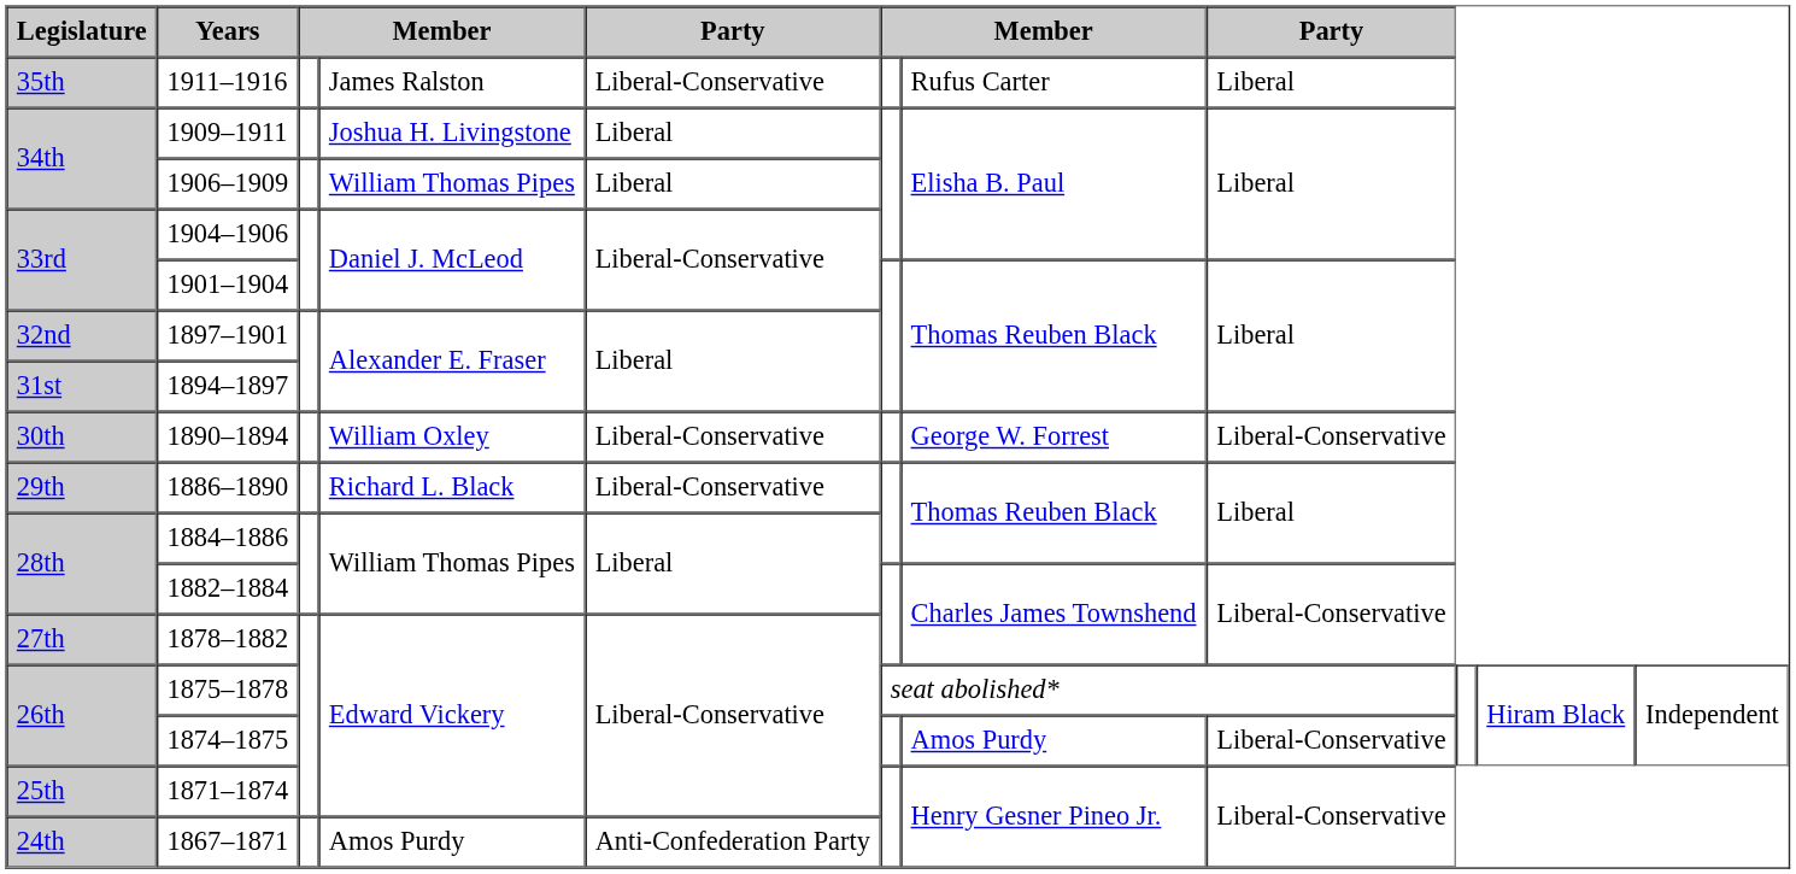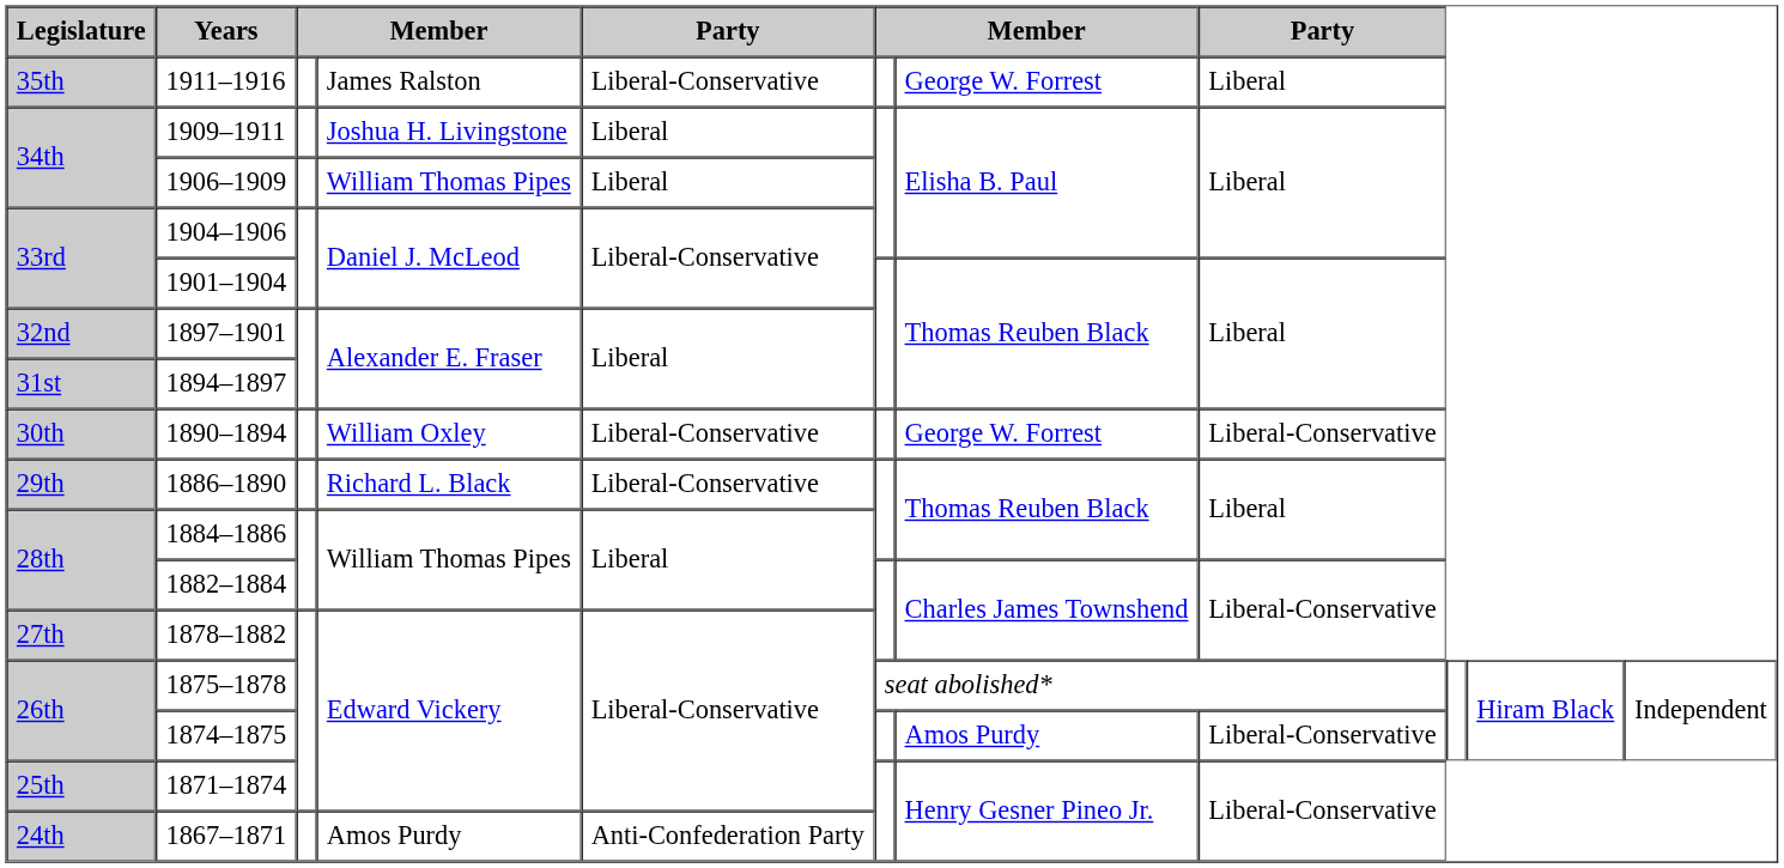1911–1916 | column 7: Rufus Carter -> George W. Forrest
